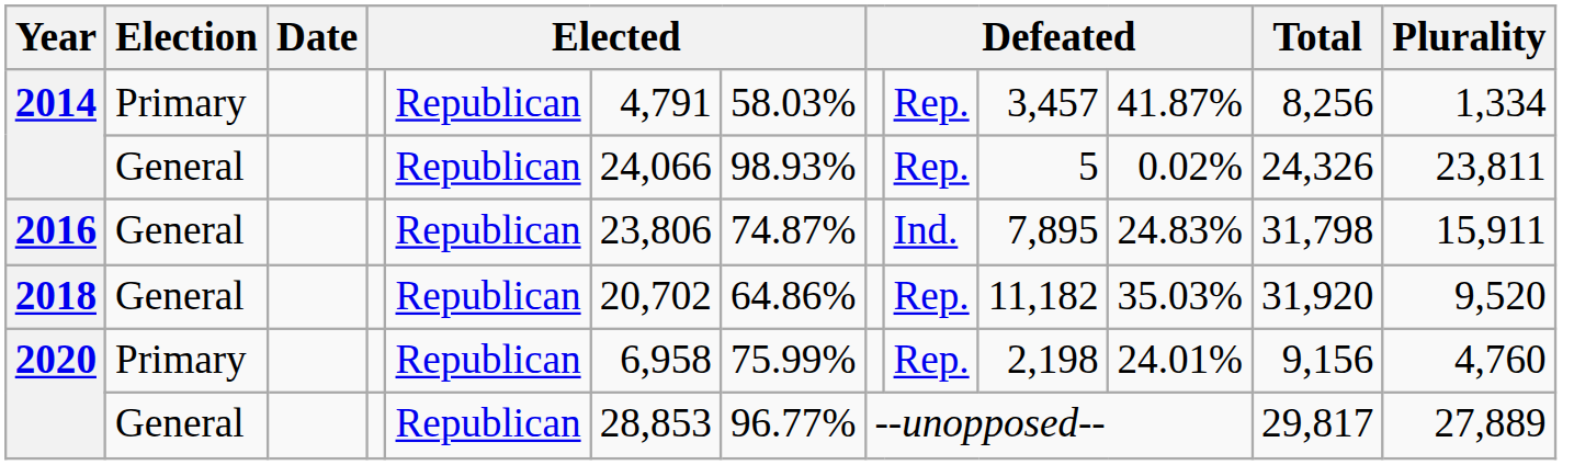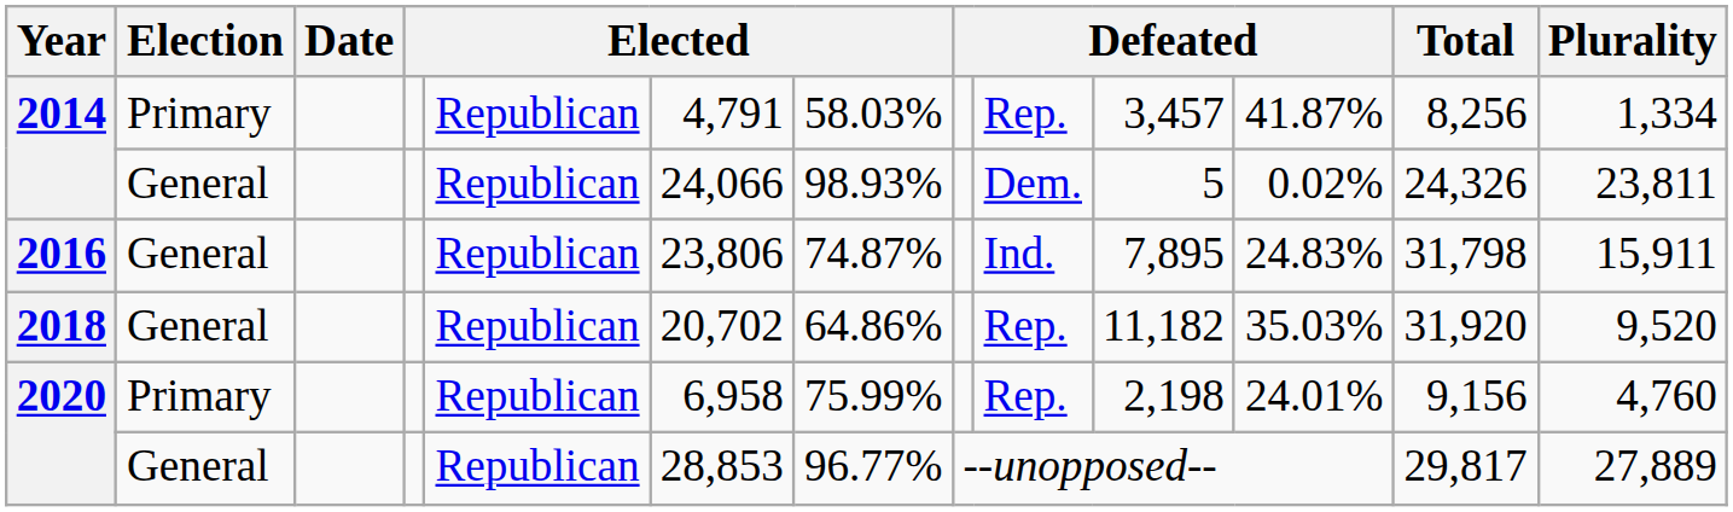2014 / General | column 9: Rep. -> Dem.
